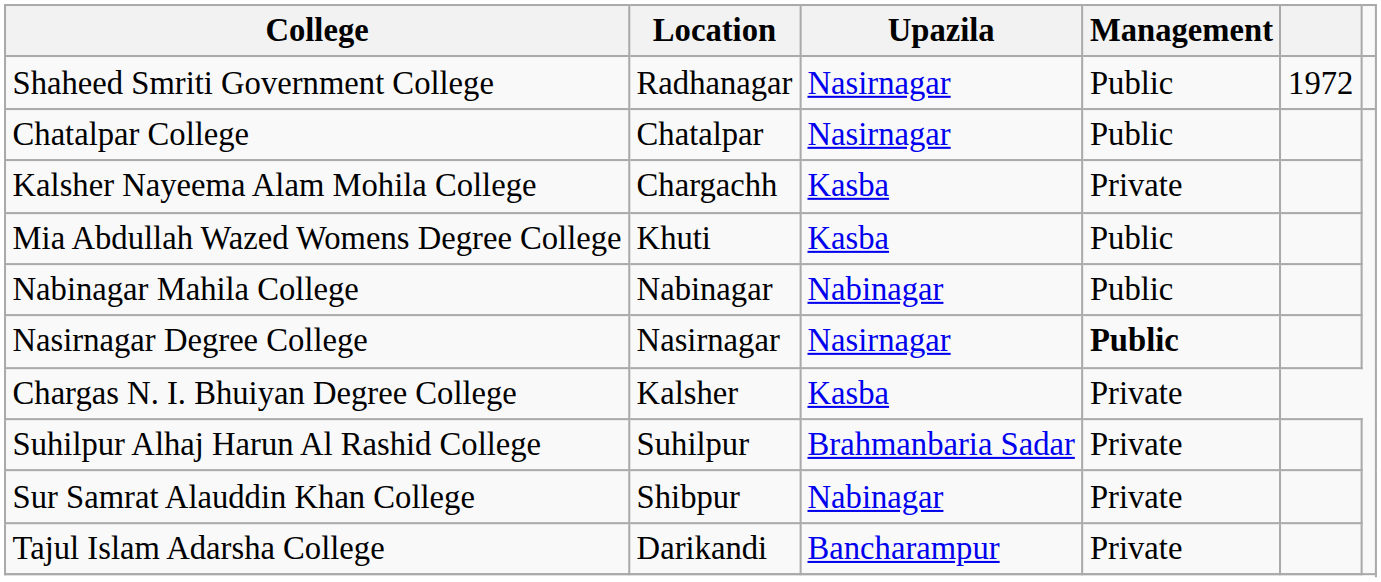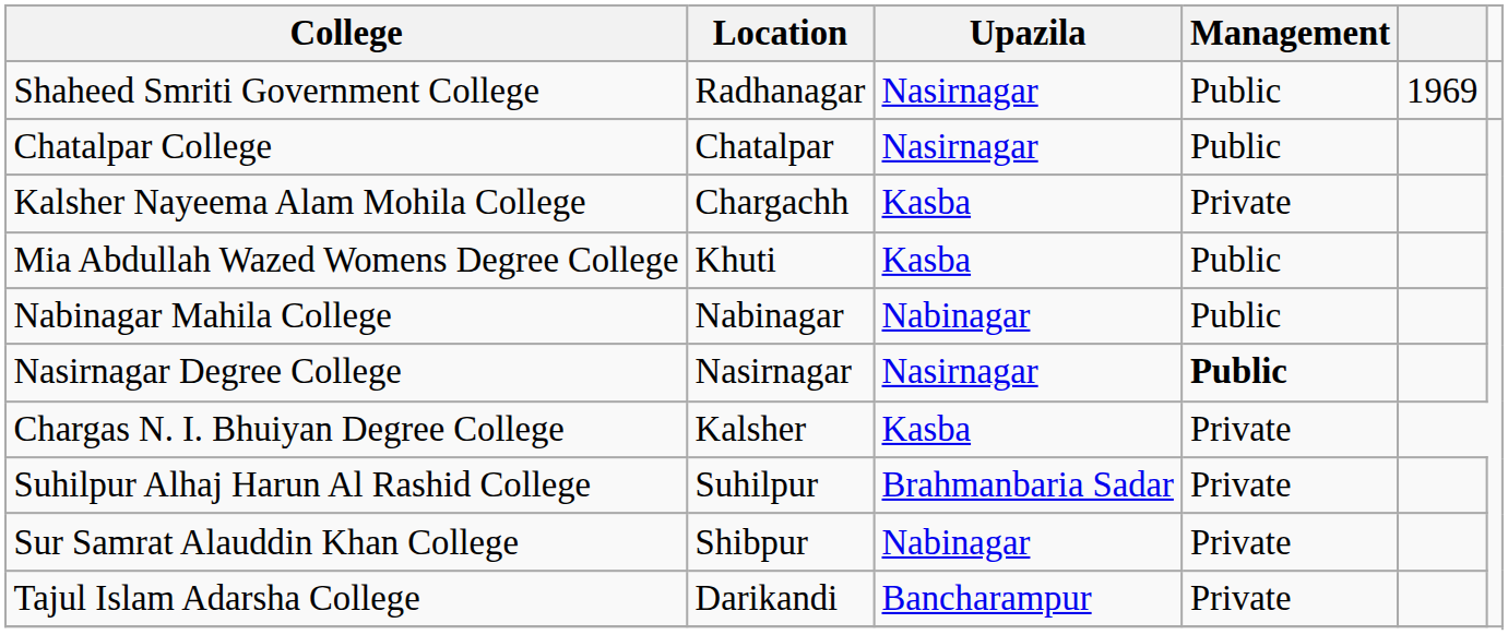Shaheed Smriti Government College | column 5: 1972 -> 1969
